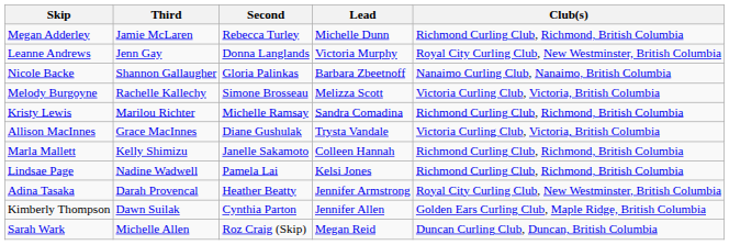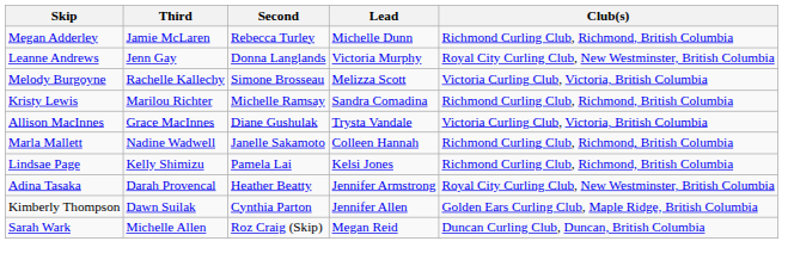- row: Nicole Backe | Shannon Gallaugher | Gloria Palinkas | Barbara Zbeetnoff | Nanaimo Curling Club, Nanaimo, British Columbia
Marla Mallett | Third: Kelly Shimizu -> Nadine Wadwell
Lindsae Page | Third: Nadine Wadwell -> Kelly Shimizu
